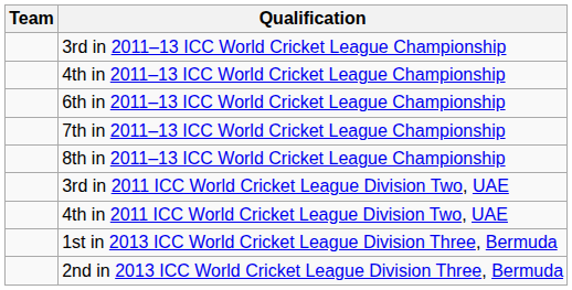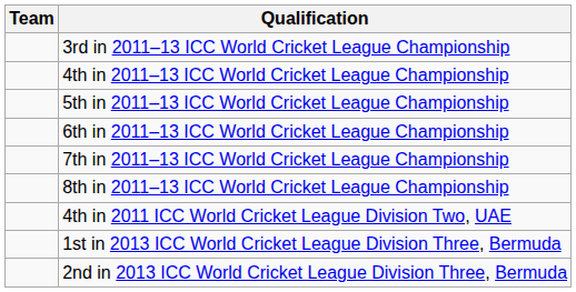+ row: 5th in 2011–13 ICC World Cricket League Championship
- row: 3rd in 2011 ICC World Cricket League Division Two, UAE
